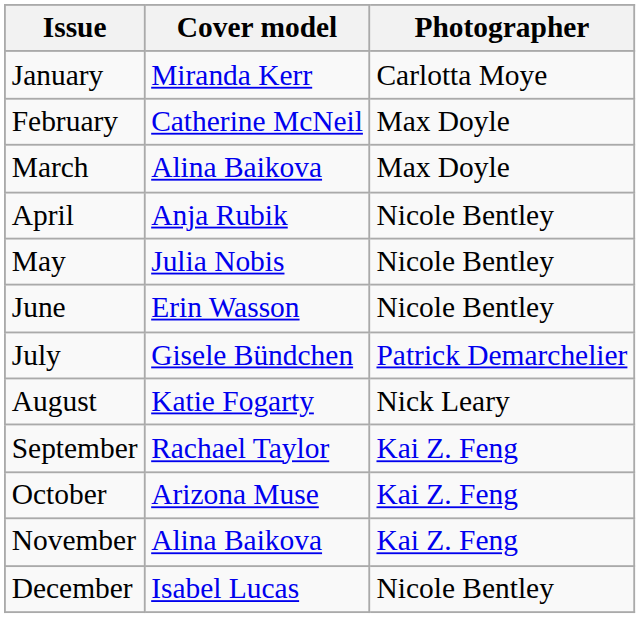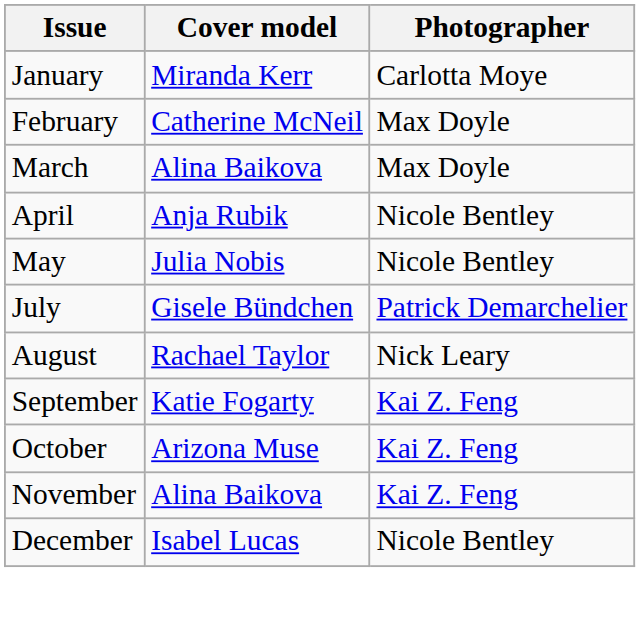- row: June | Erin Wasson | Nicole Bentley
August | Cover model: Katie Fogarty -> Rachael Taylor
September | Cover model: Rachael Taylor -> Katie Fogarty
